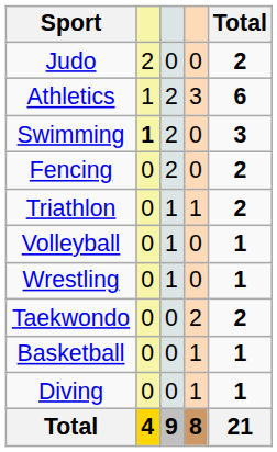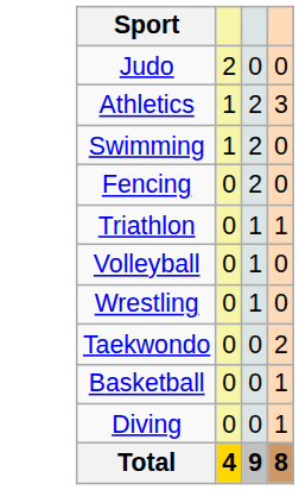- column: Total | 2 | 6 | 3 | 2 | 2 | 1 | 1 | 2 | 1 | 1 | 21
Swimming | column 2: bold -> normal
